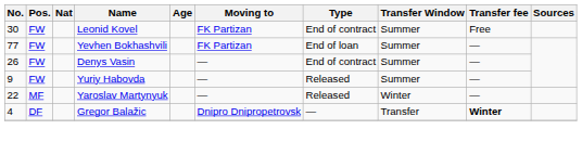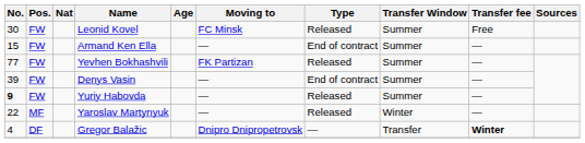Leonid Kovel | Moving to: FK Partizan -> FC Minsk
Leonid Kovel | Type: End of contract -> Released
+ row: 15 | FW | Armand Ken Ella | — | End of contract | Summer | —
Yevhen Bokhashvili | Type: End of loan -> Released
Denys Vasin | No.: 26 -> 39
Yuriy Habovda | No.: normal -> bold
